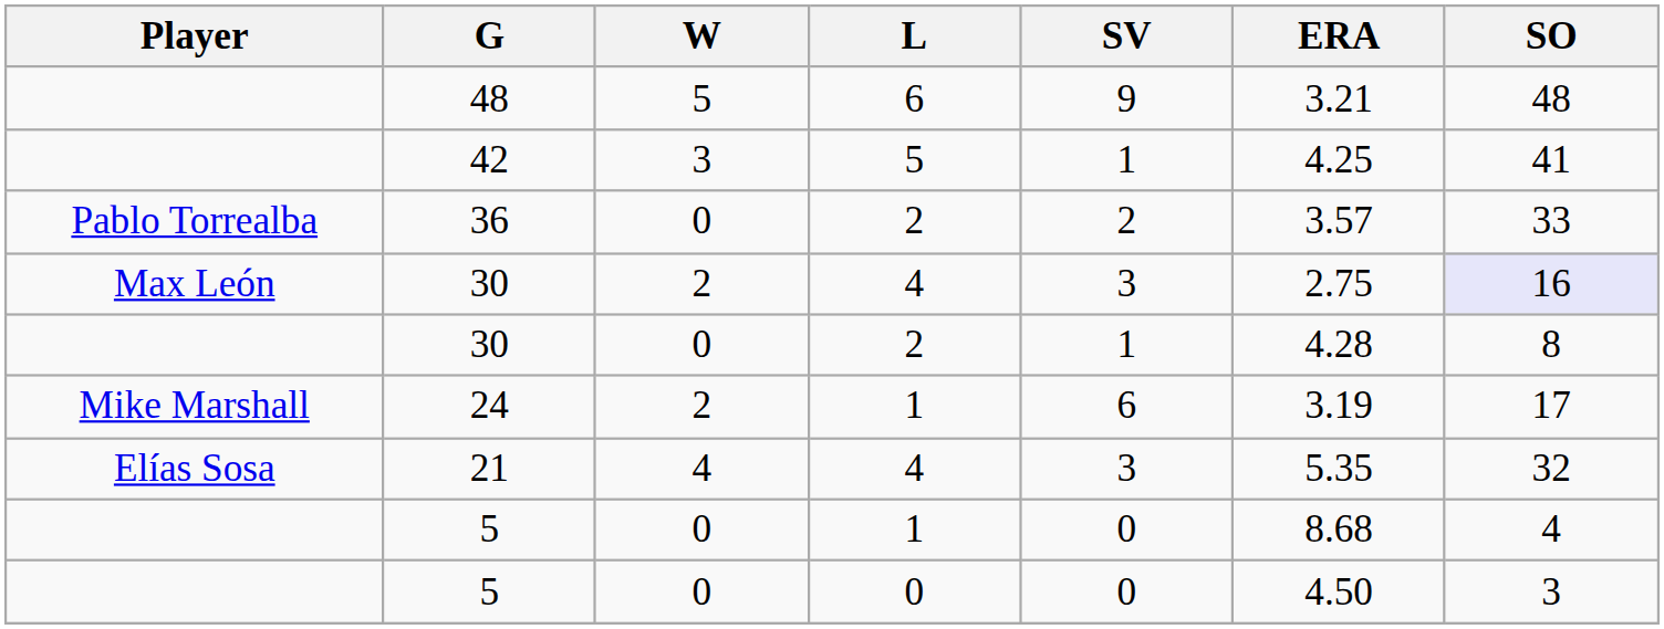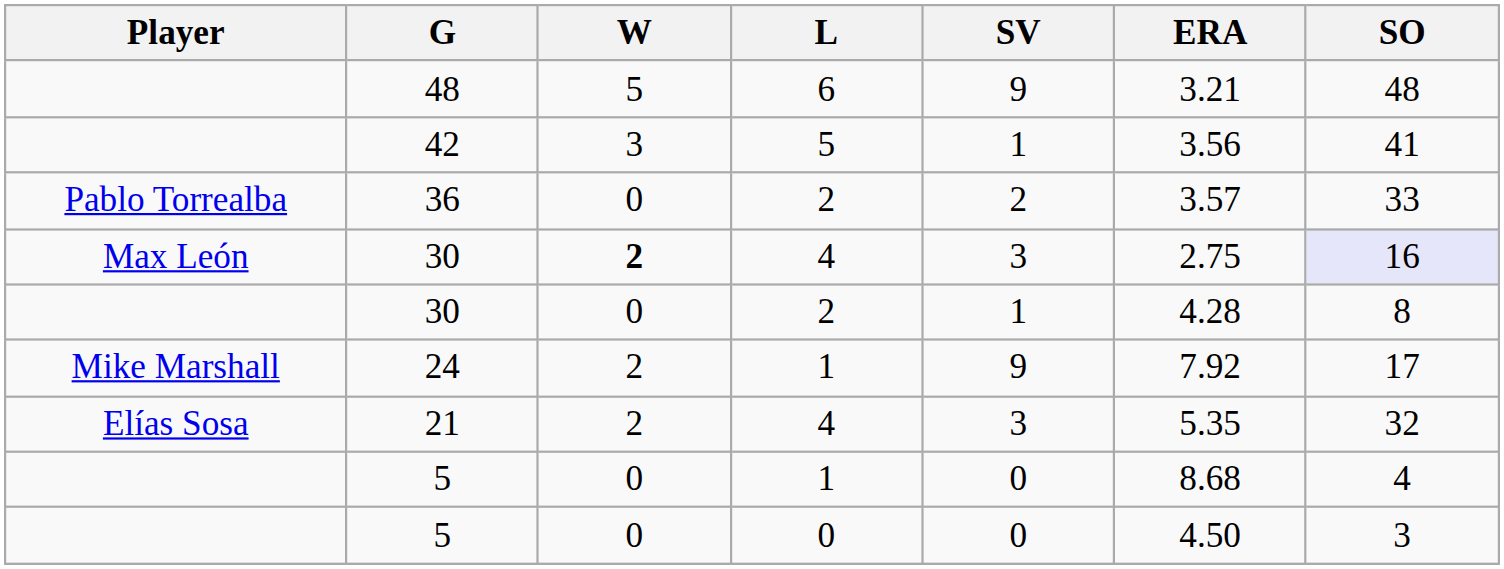42 | ERA: 4.25 -> 3.56
30 / 4 | W: normal -> bold
24 | SV: 6 -> 9
24 | ERA: 3.19 -> 7.92
21 | W: 4 -> 2
